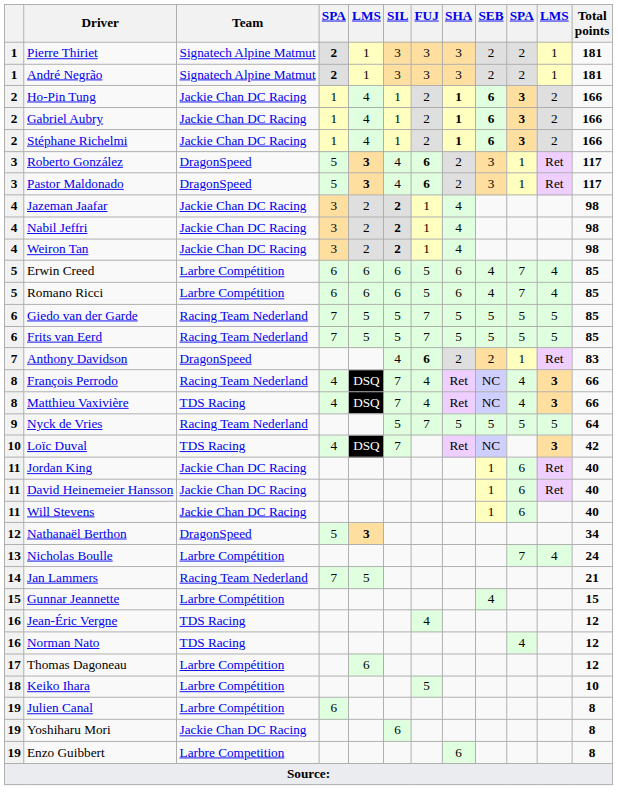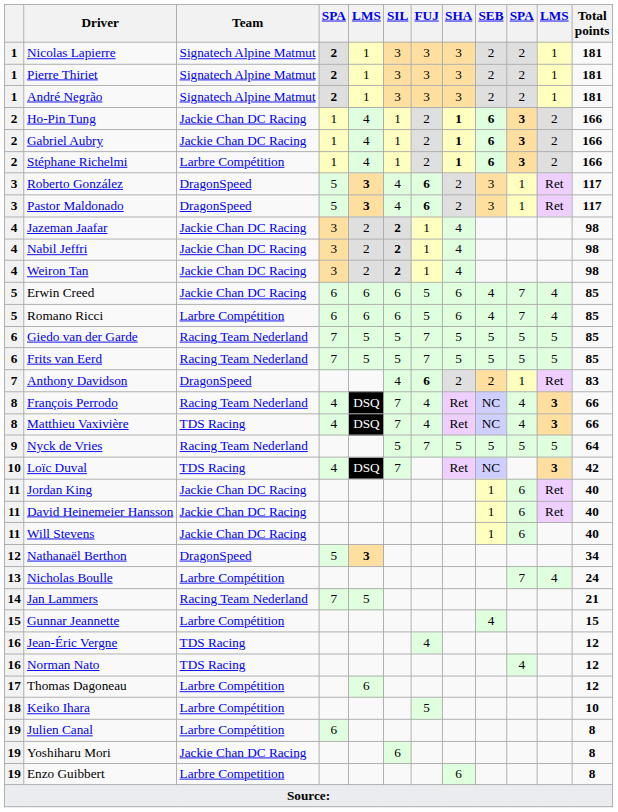+ row: 1 | Nicolas Lapierre | Signatech Alpine Matmut | 2 | 1 | 3 | 3 | 3 | 2 | 2 | 1 | 181
Stéphane Richelmi | Team: Jackie Chan DC Racing -> Larbre Compétition
Erwin Creed | Team: Larbre Compétition -> Jackie Chan DC Racing
